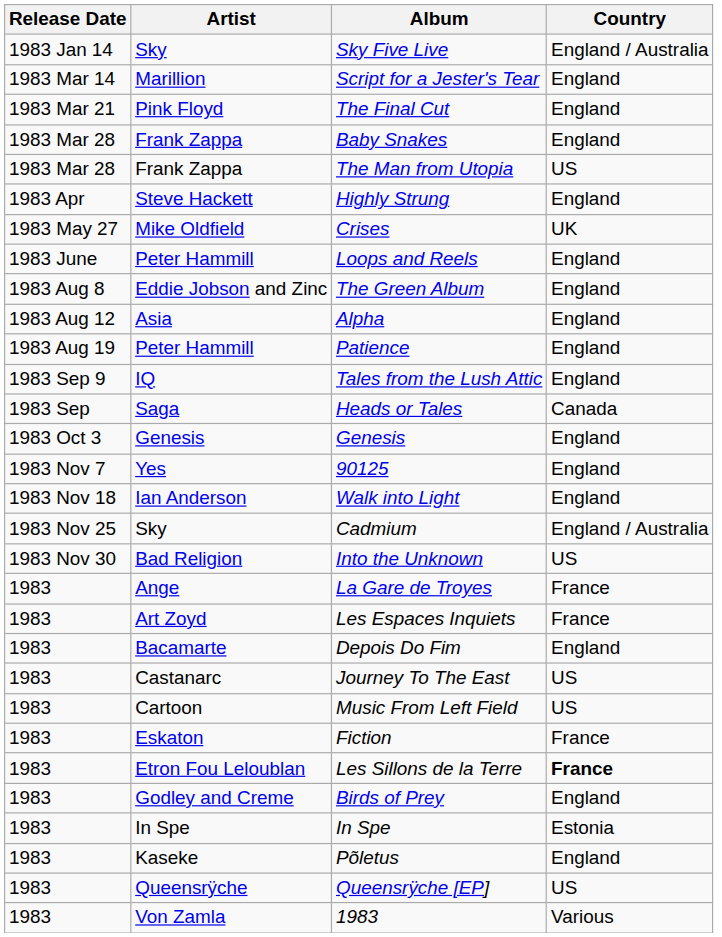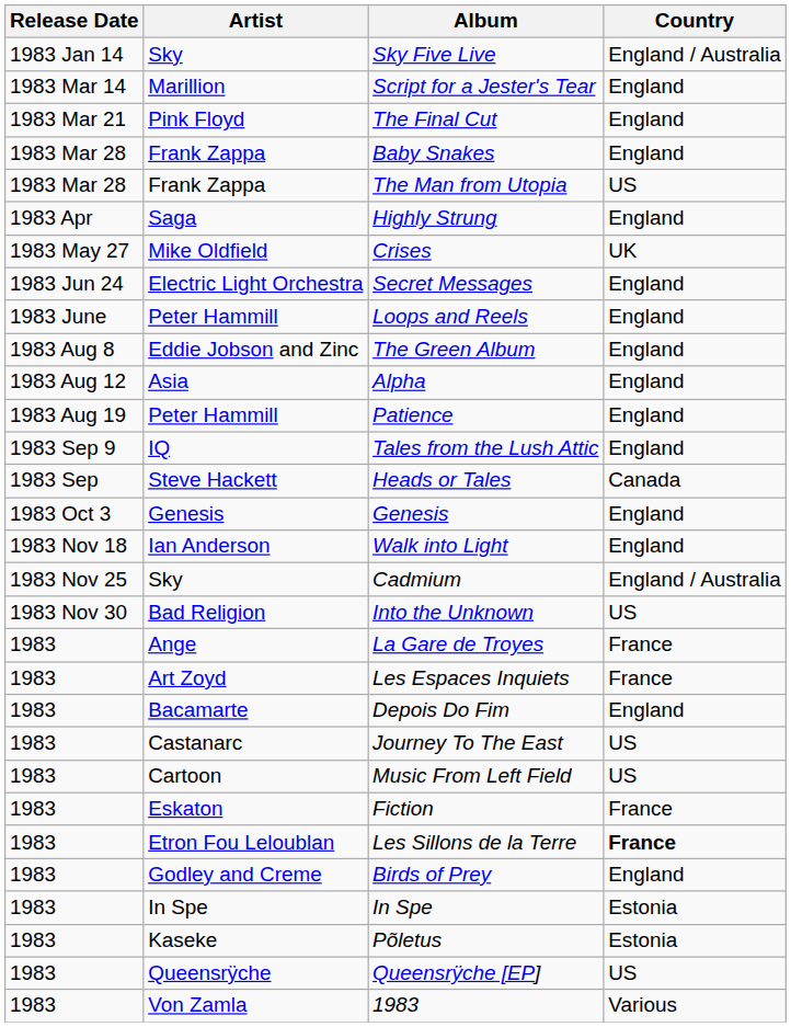Highly Strung | Artist: Steve Hackett -> Saga
+ row: 1983 Jun 24 | Electric Light Orchestra | Secret Messages | England
Heads or Tales | Artist: Saga -> Steve Hackett
- row: 1983 Nov 7 | Yes | 90125 | England
Põletus | Country: England -> Estonia
